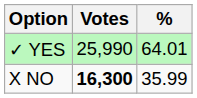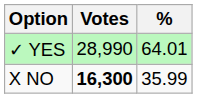✓ YES | Votes: 25,990 -> 28,990
